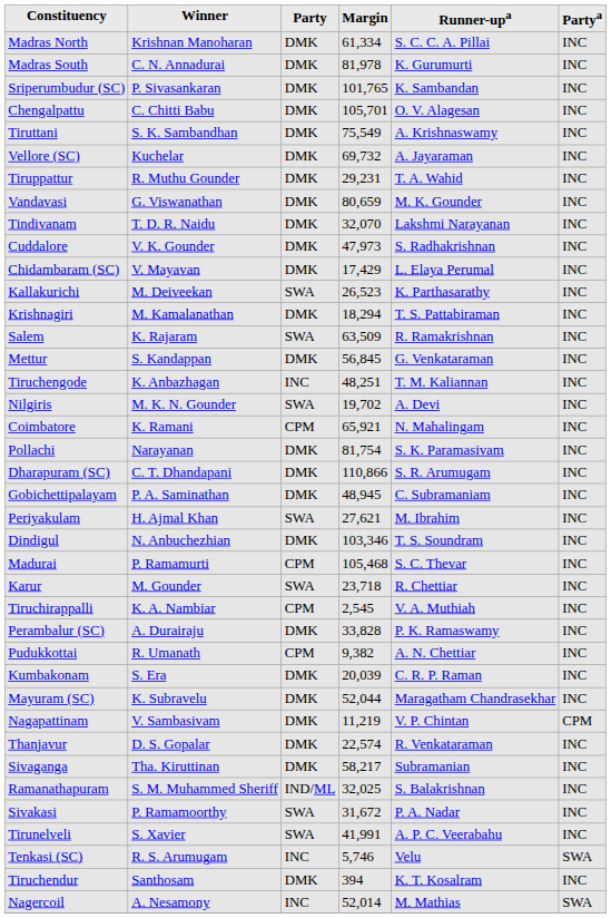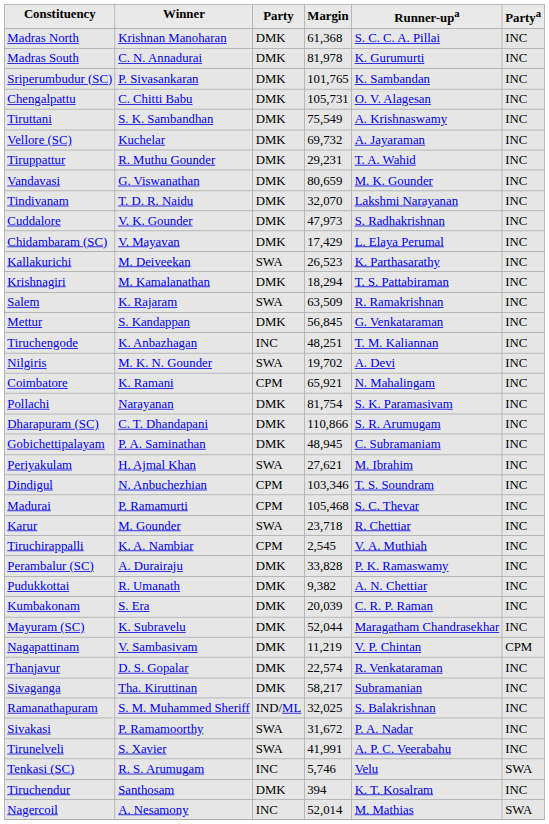Madras North | Margin: 61,334 -> 61,368
Chengalpattu | Margin: 105,701 -> 105,731
Dindigul | Party: DMK -> CPM
Pudukkottai | Party: CPM -> DMK
